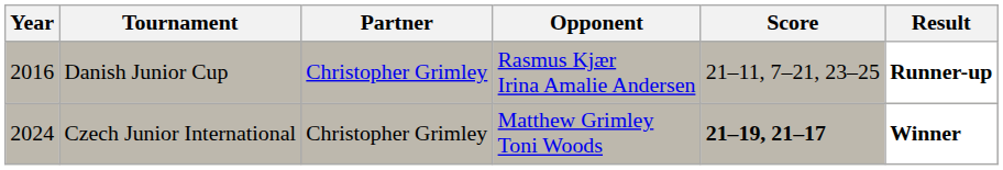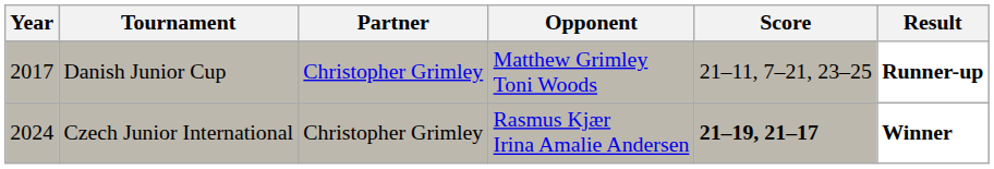Danish Junior Cup | Year: 2016 -> 2017
Danish Junior Cup | Opponent: Rasmus Kjær Irina Amalie Andersen -> Matthew Grimley Toni Woods
Czech Junior International | Opponent: Matthew Grimley Toni Woods -> Rasmus Kjær Irina Amalie Andersen
